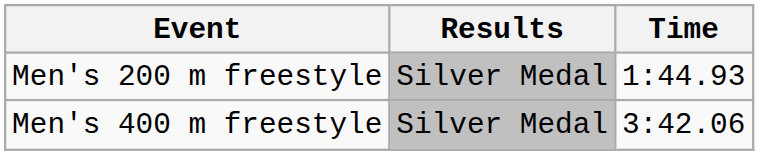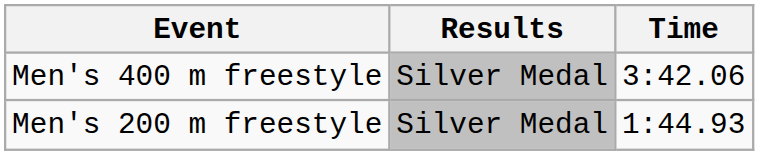rows swapped: Men's 200 m freestyle <-> Men's 400 m freestyle
